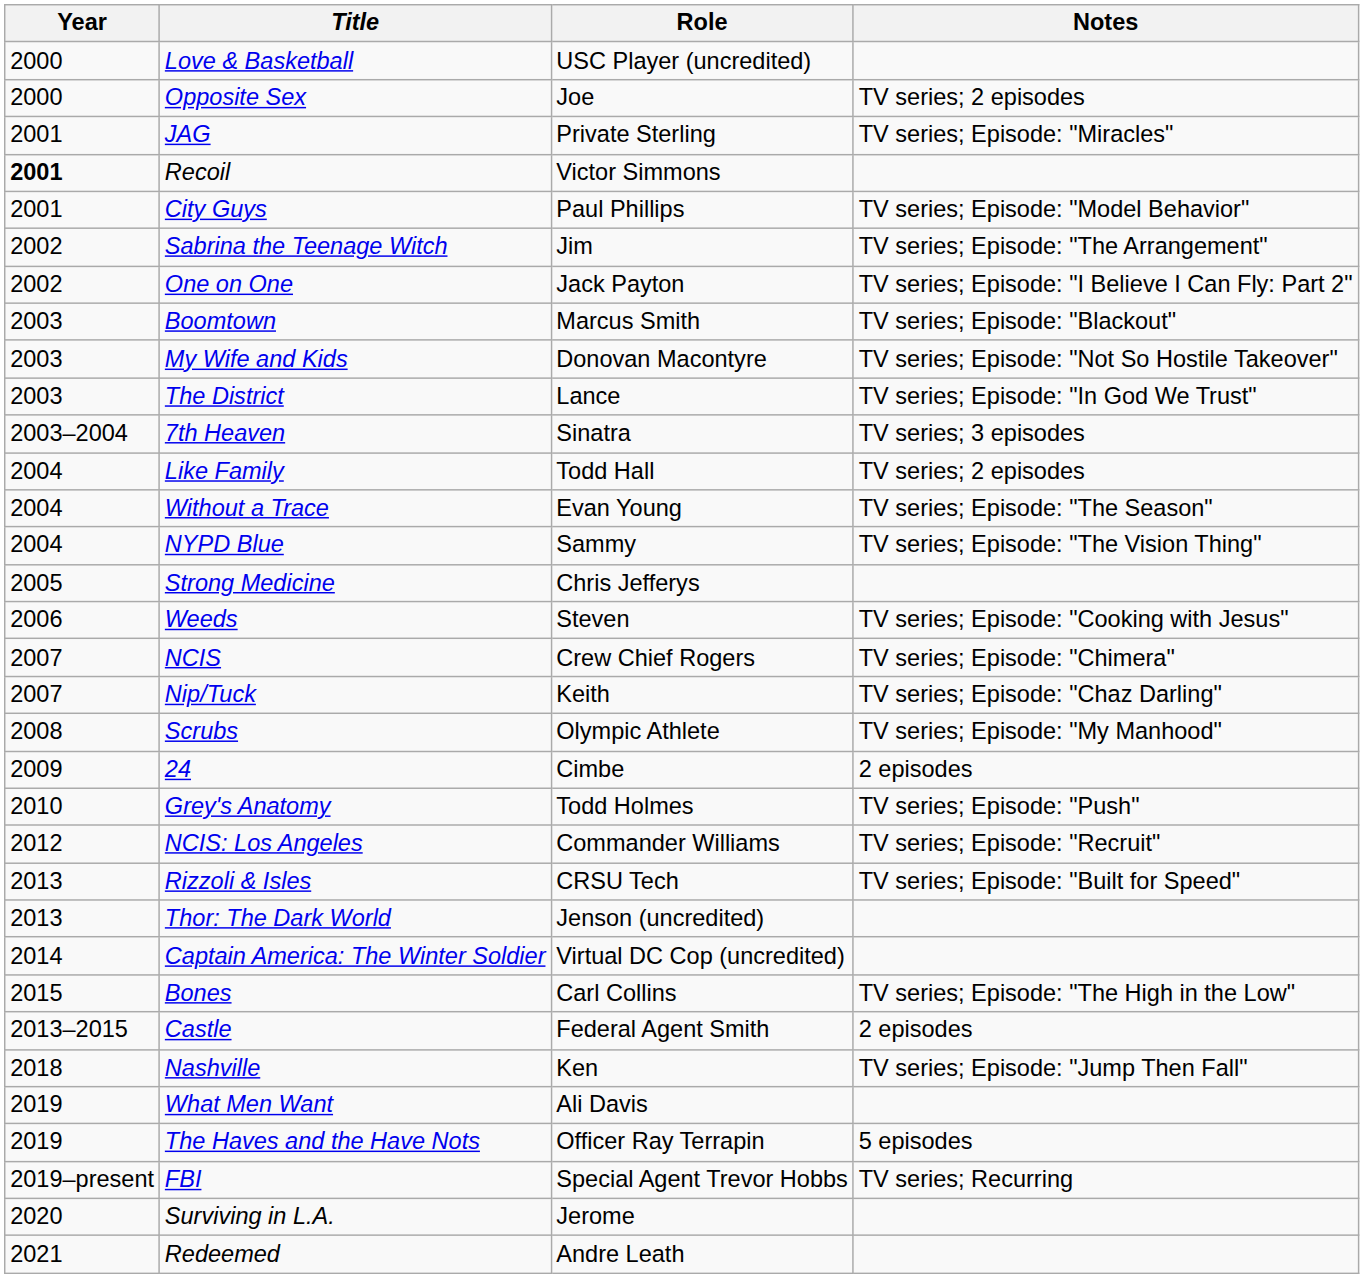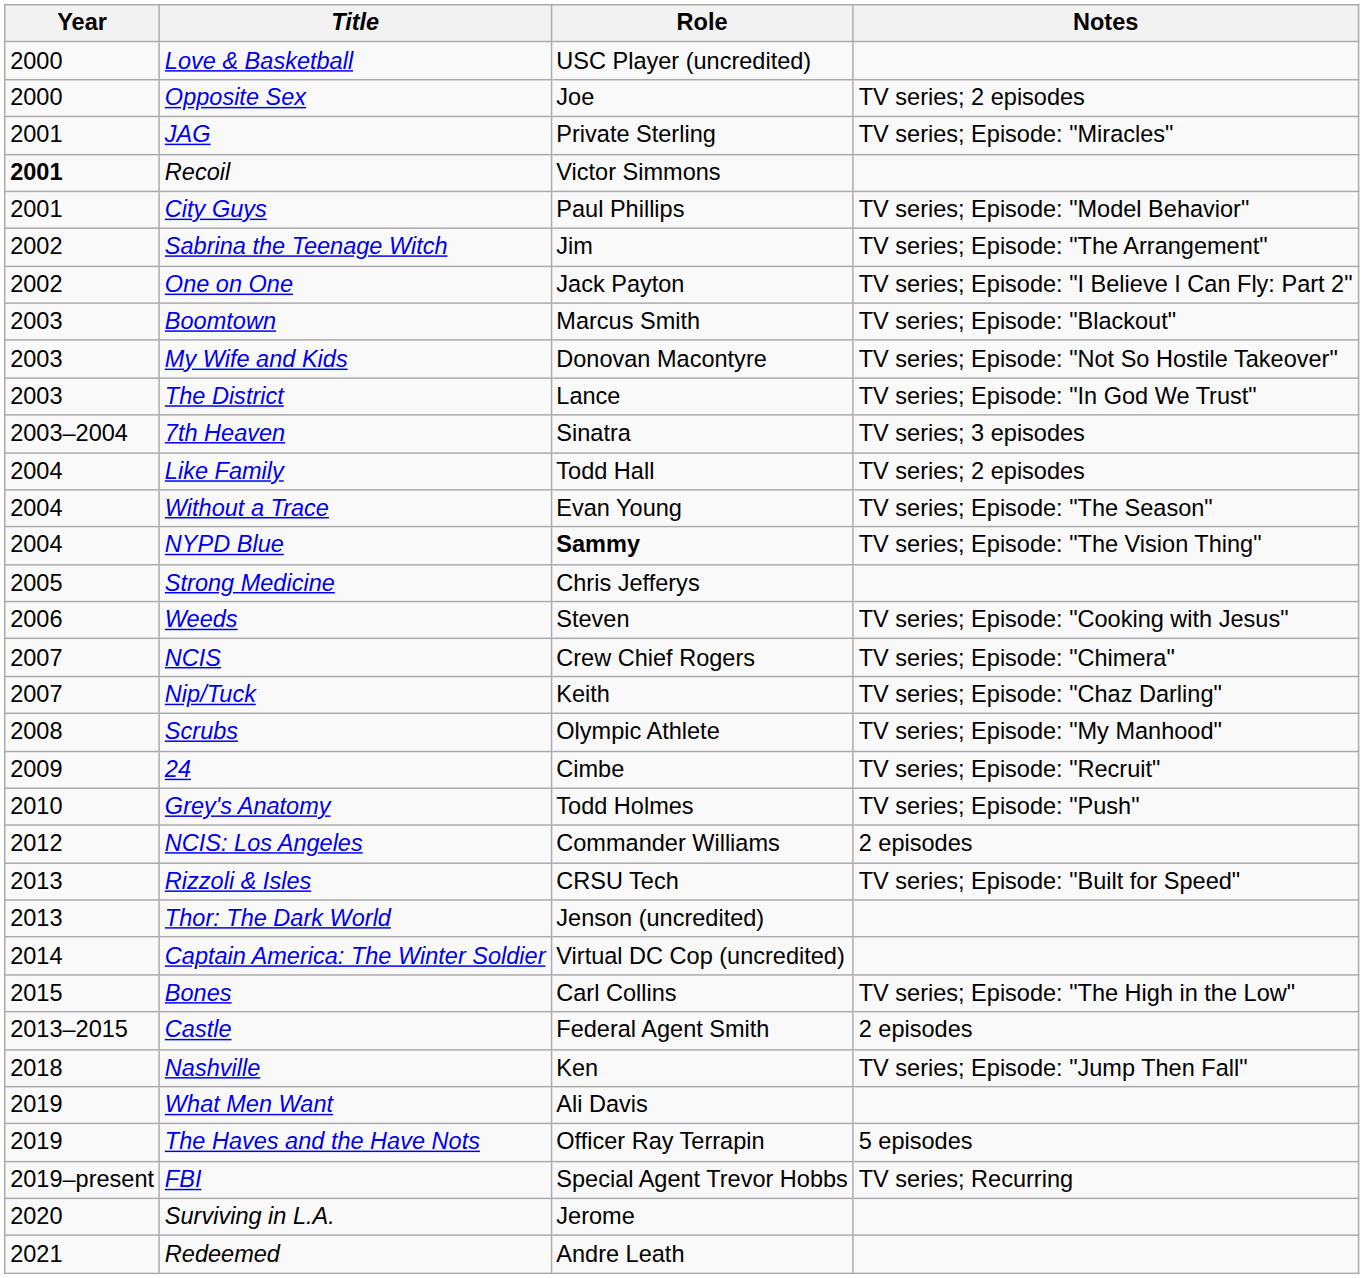NYPD Blue | Role: normal -> bold
24 | Notes: 2 episodes -> TV series; Episode: "Recruit"
NCIS: Los Angeles | Notes: TV series; Episode: "Recruit" -> 2 episodes
